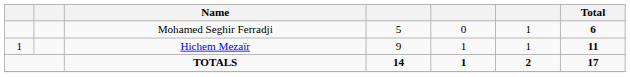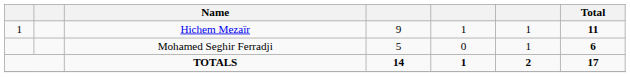rows swapped: Hichem Mezaïr <-> Mohamed Seghir Ferradji
